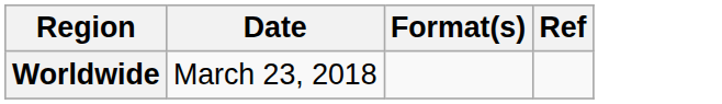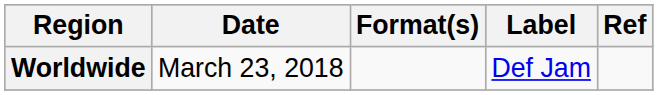+ column: Label | Def Jam
